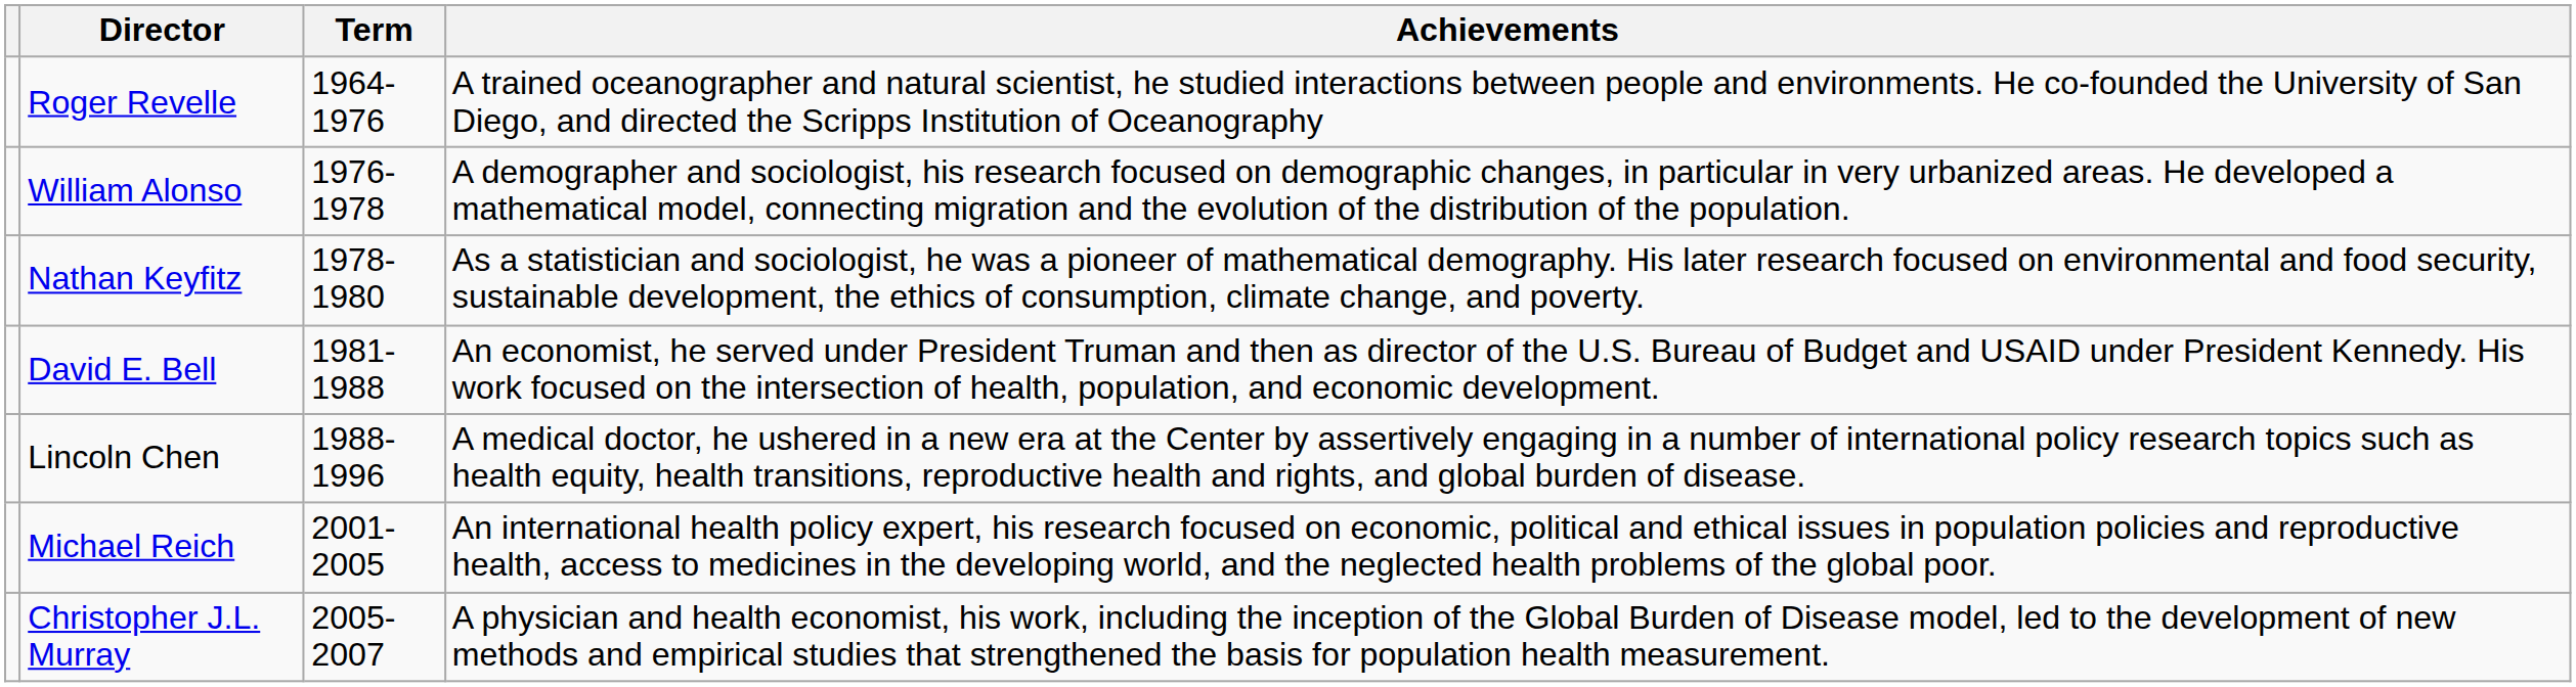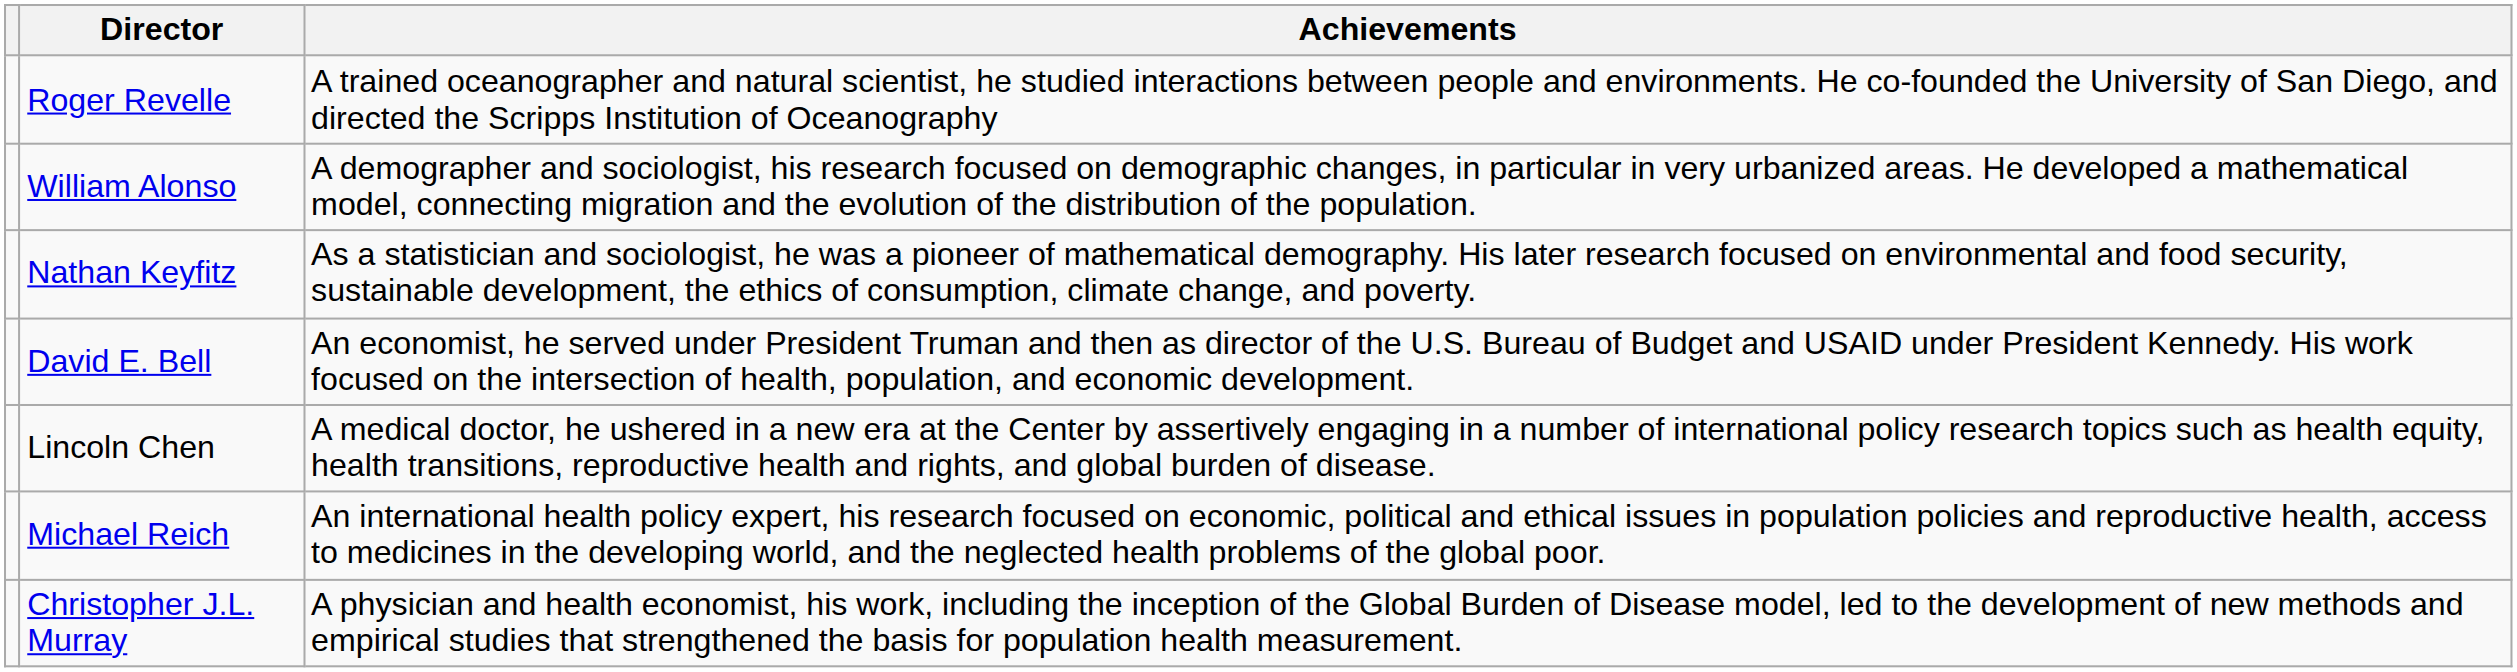- column: Term | 1964-1976 | 1976-1978 | 1978-1980 | 1981-1988 | 1988-1996 | 2001-2005 | 2005-2007
